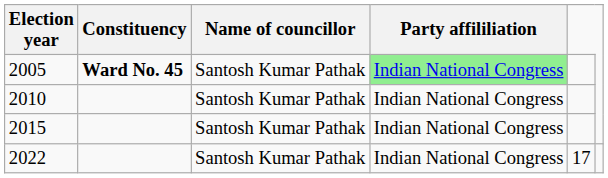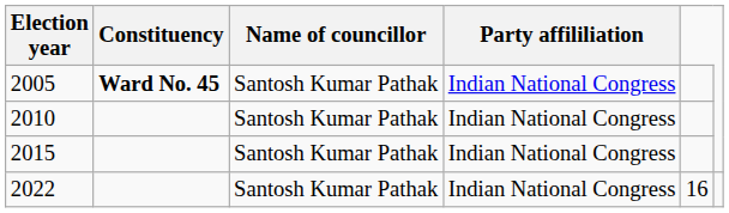2005 | Party affililiation: lightgreen background -> no background
2022 | column 5: 17 -> 16
